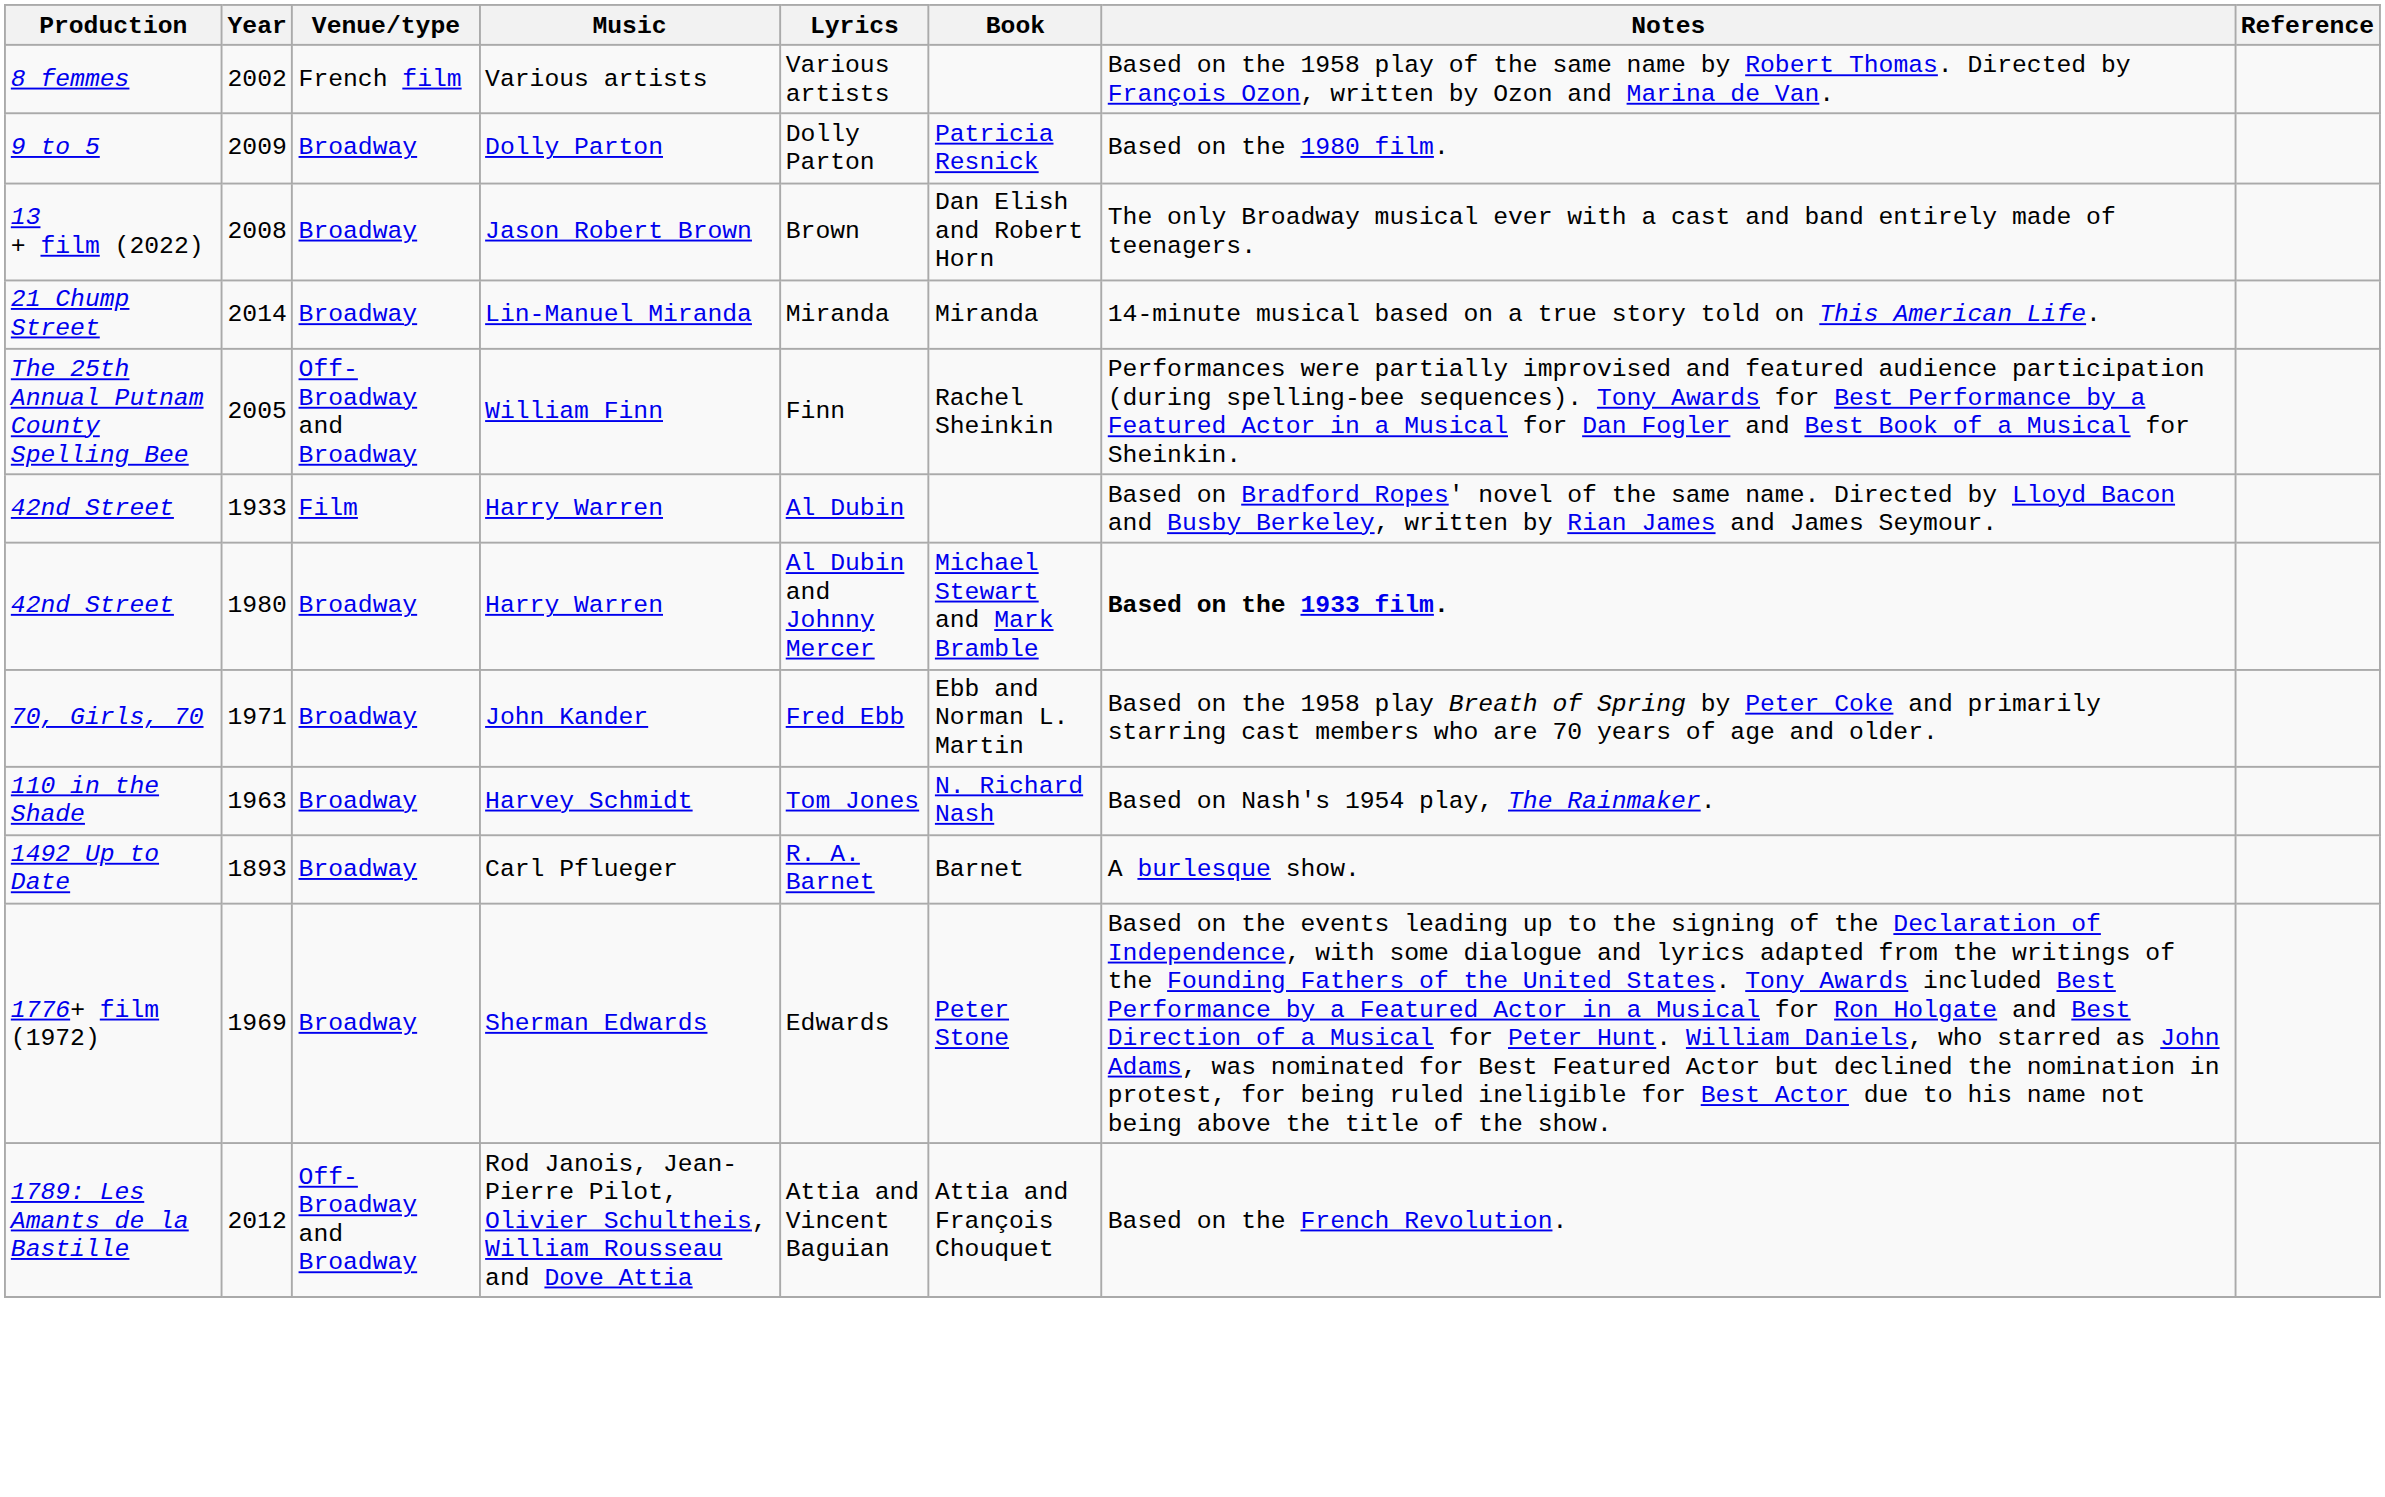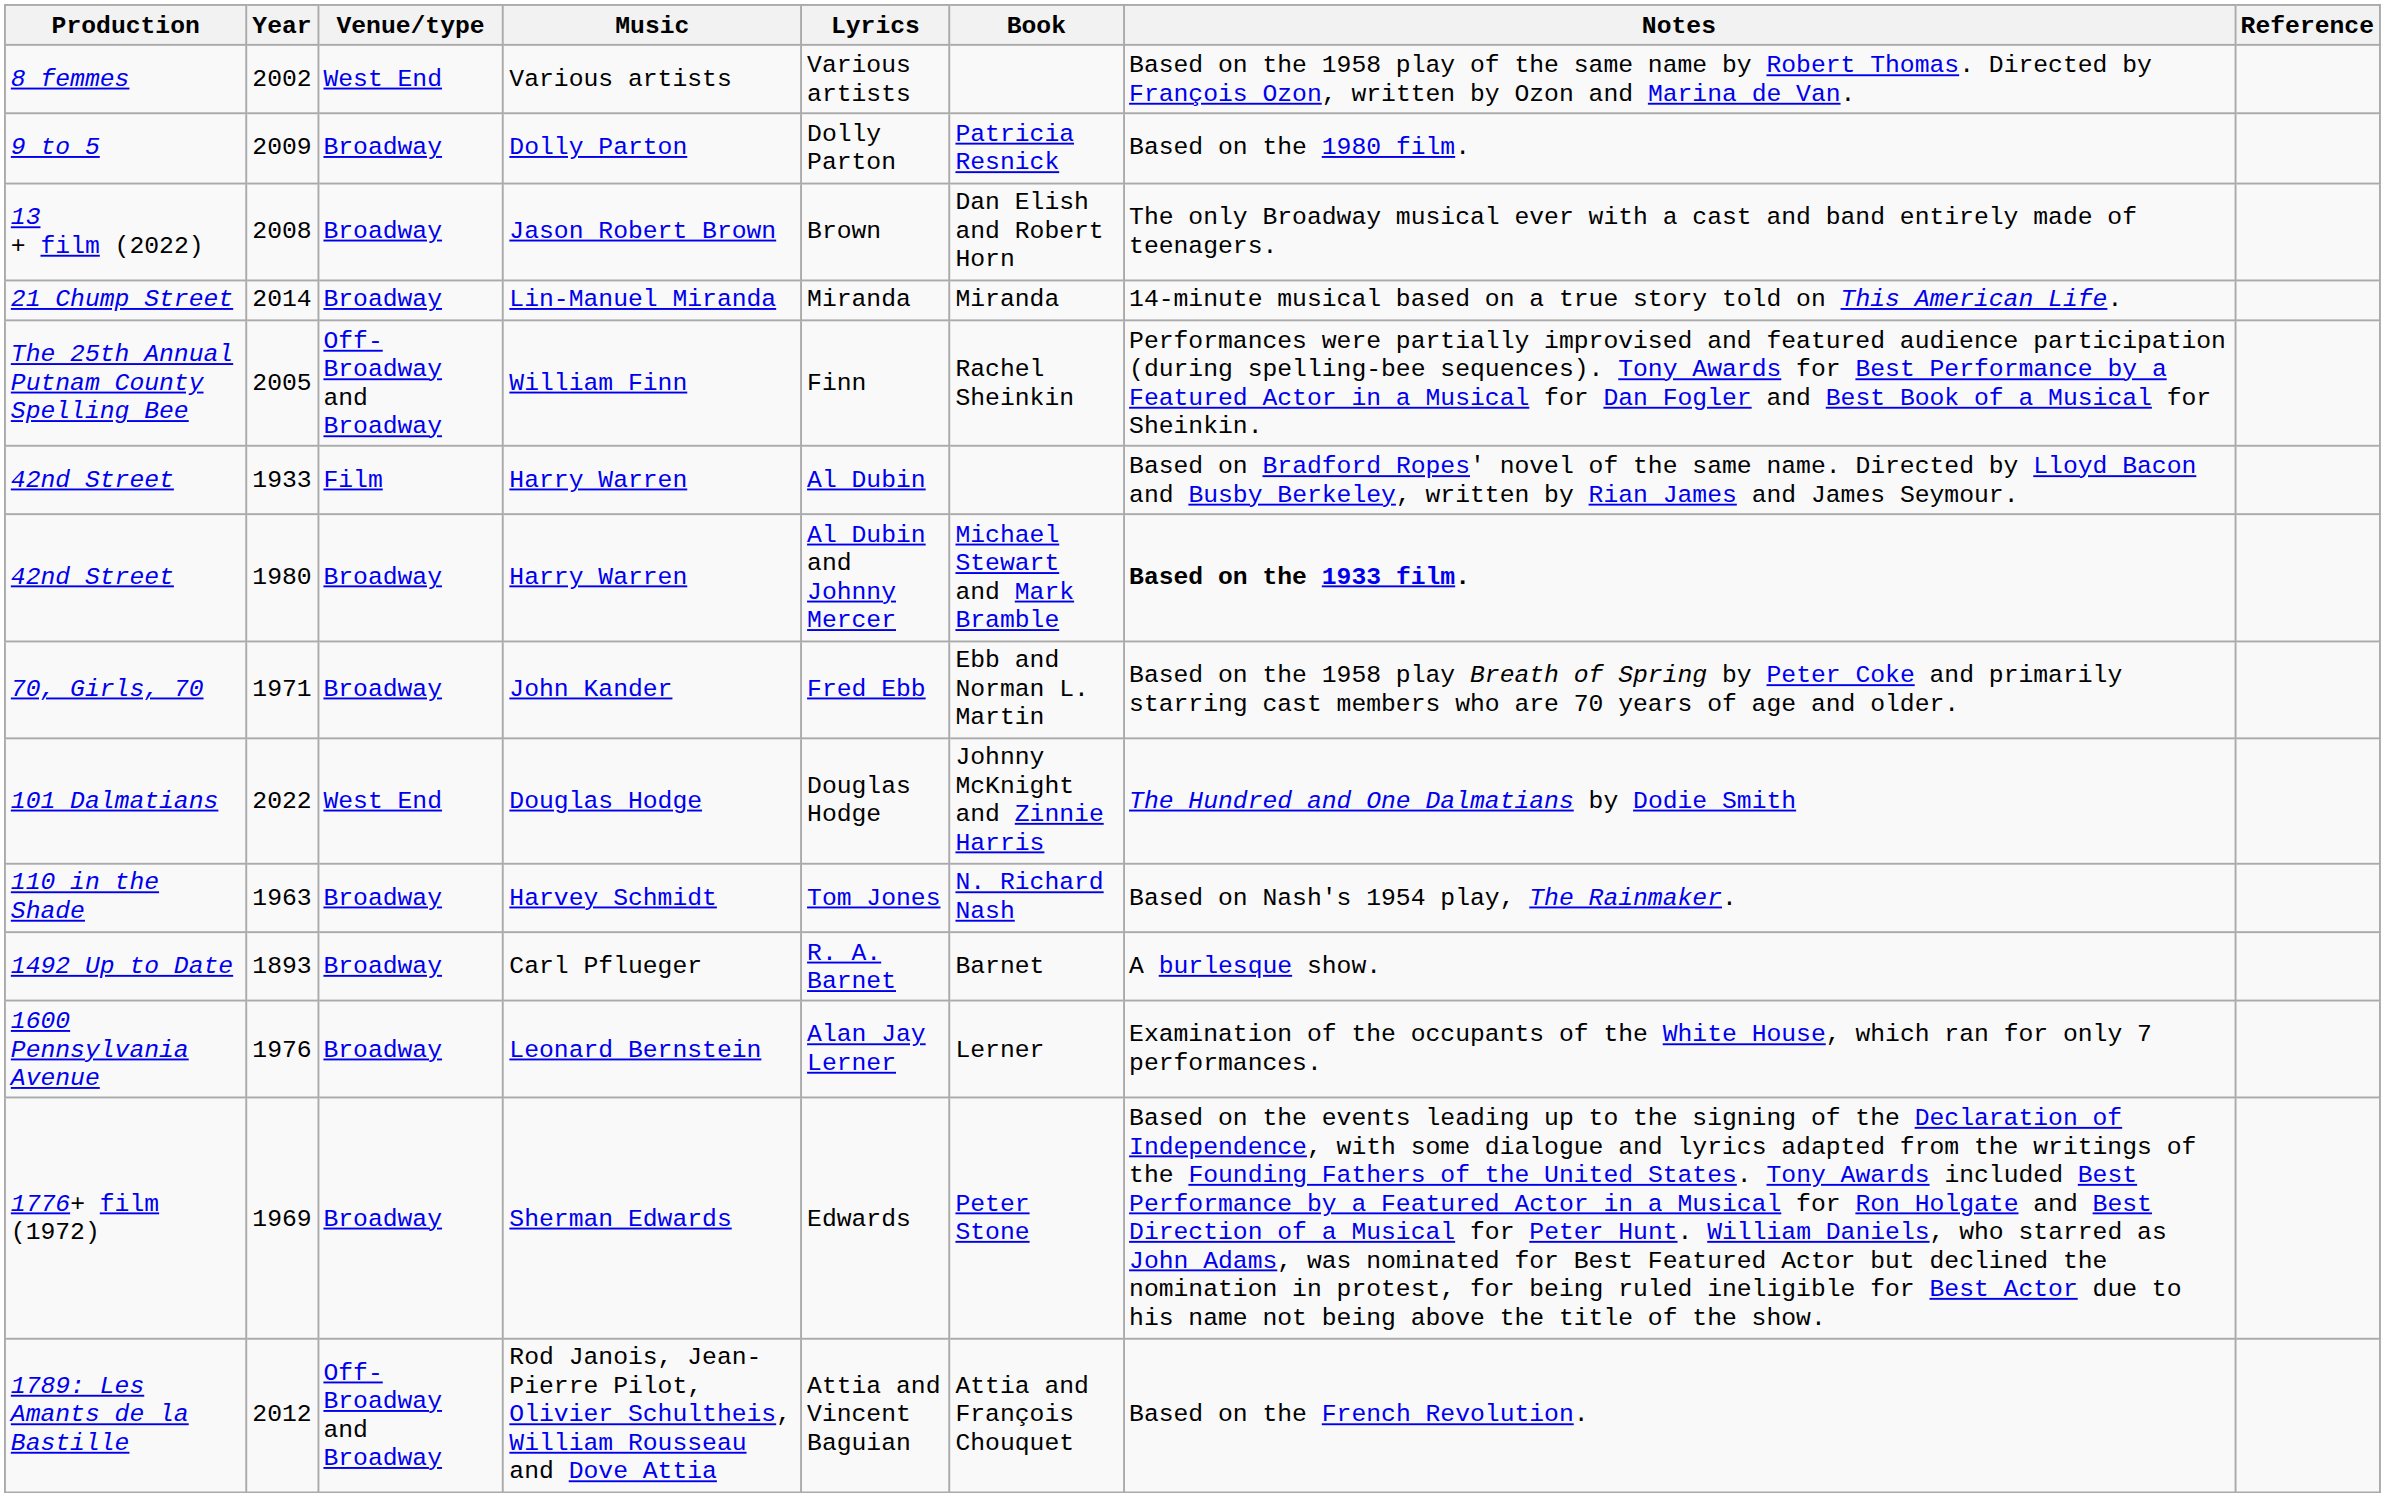8 femmes | Venue/type: French film -> West End
+ row: 101 Dalmatians | 2022 | West End | Douglas Hodge | Douglas Hodge | Johnny McKnight and Zinnie Harris | The Hundred and One Dalmatians by Dodie Smith
+ row: 1600 Pennsylvania Avenue | 1976 | Broadway | Leonard Bernstein | Alan Jay Lerner | Lerner | Examination of the occupants of the White House, which ran for only 7 performances.
